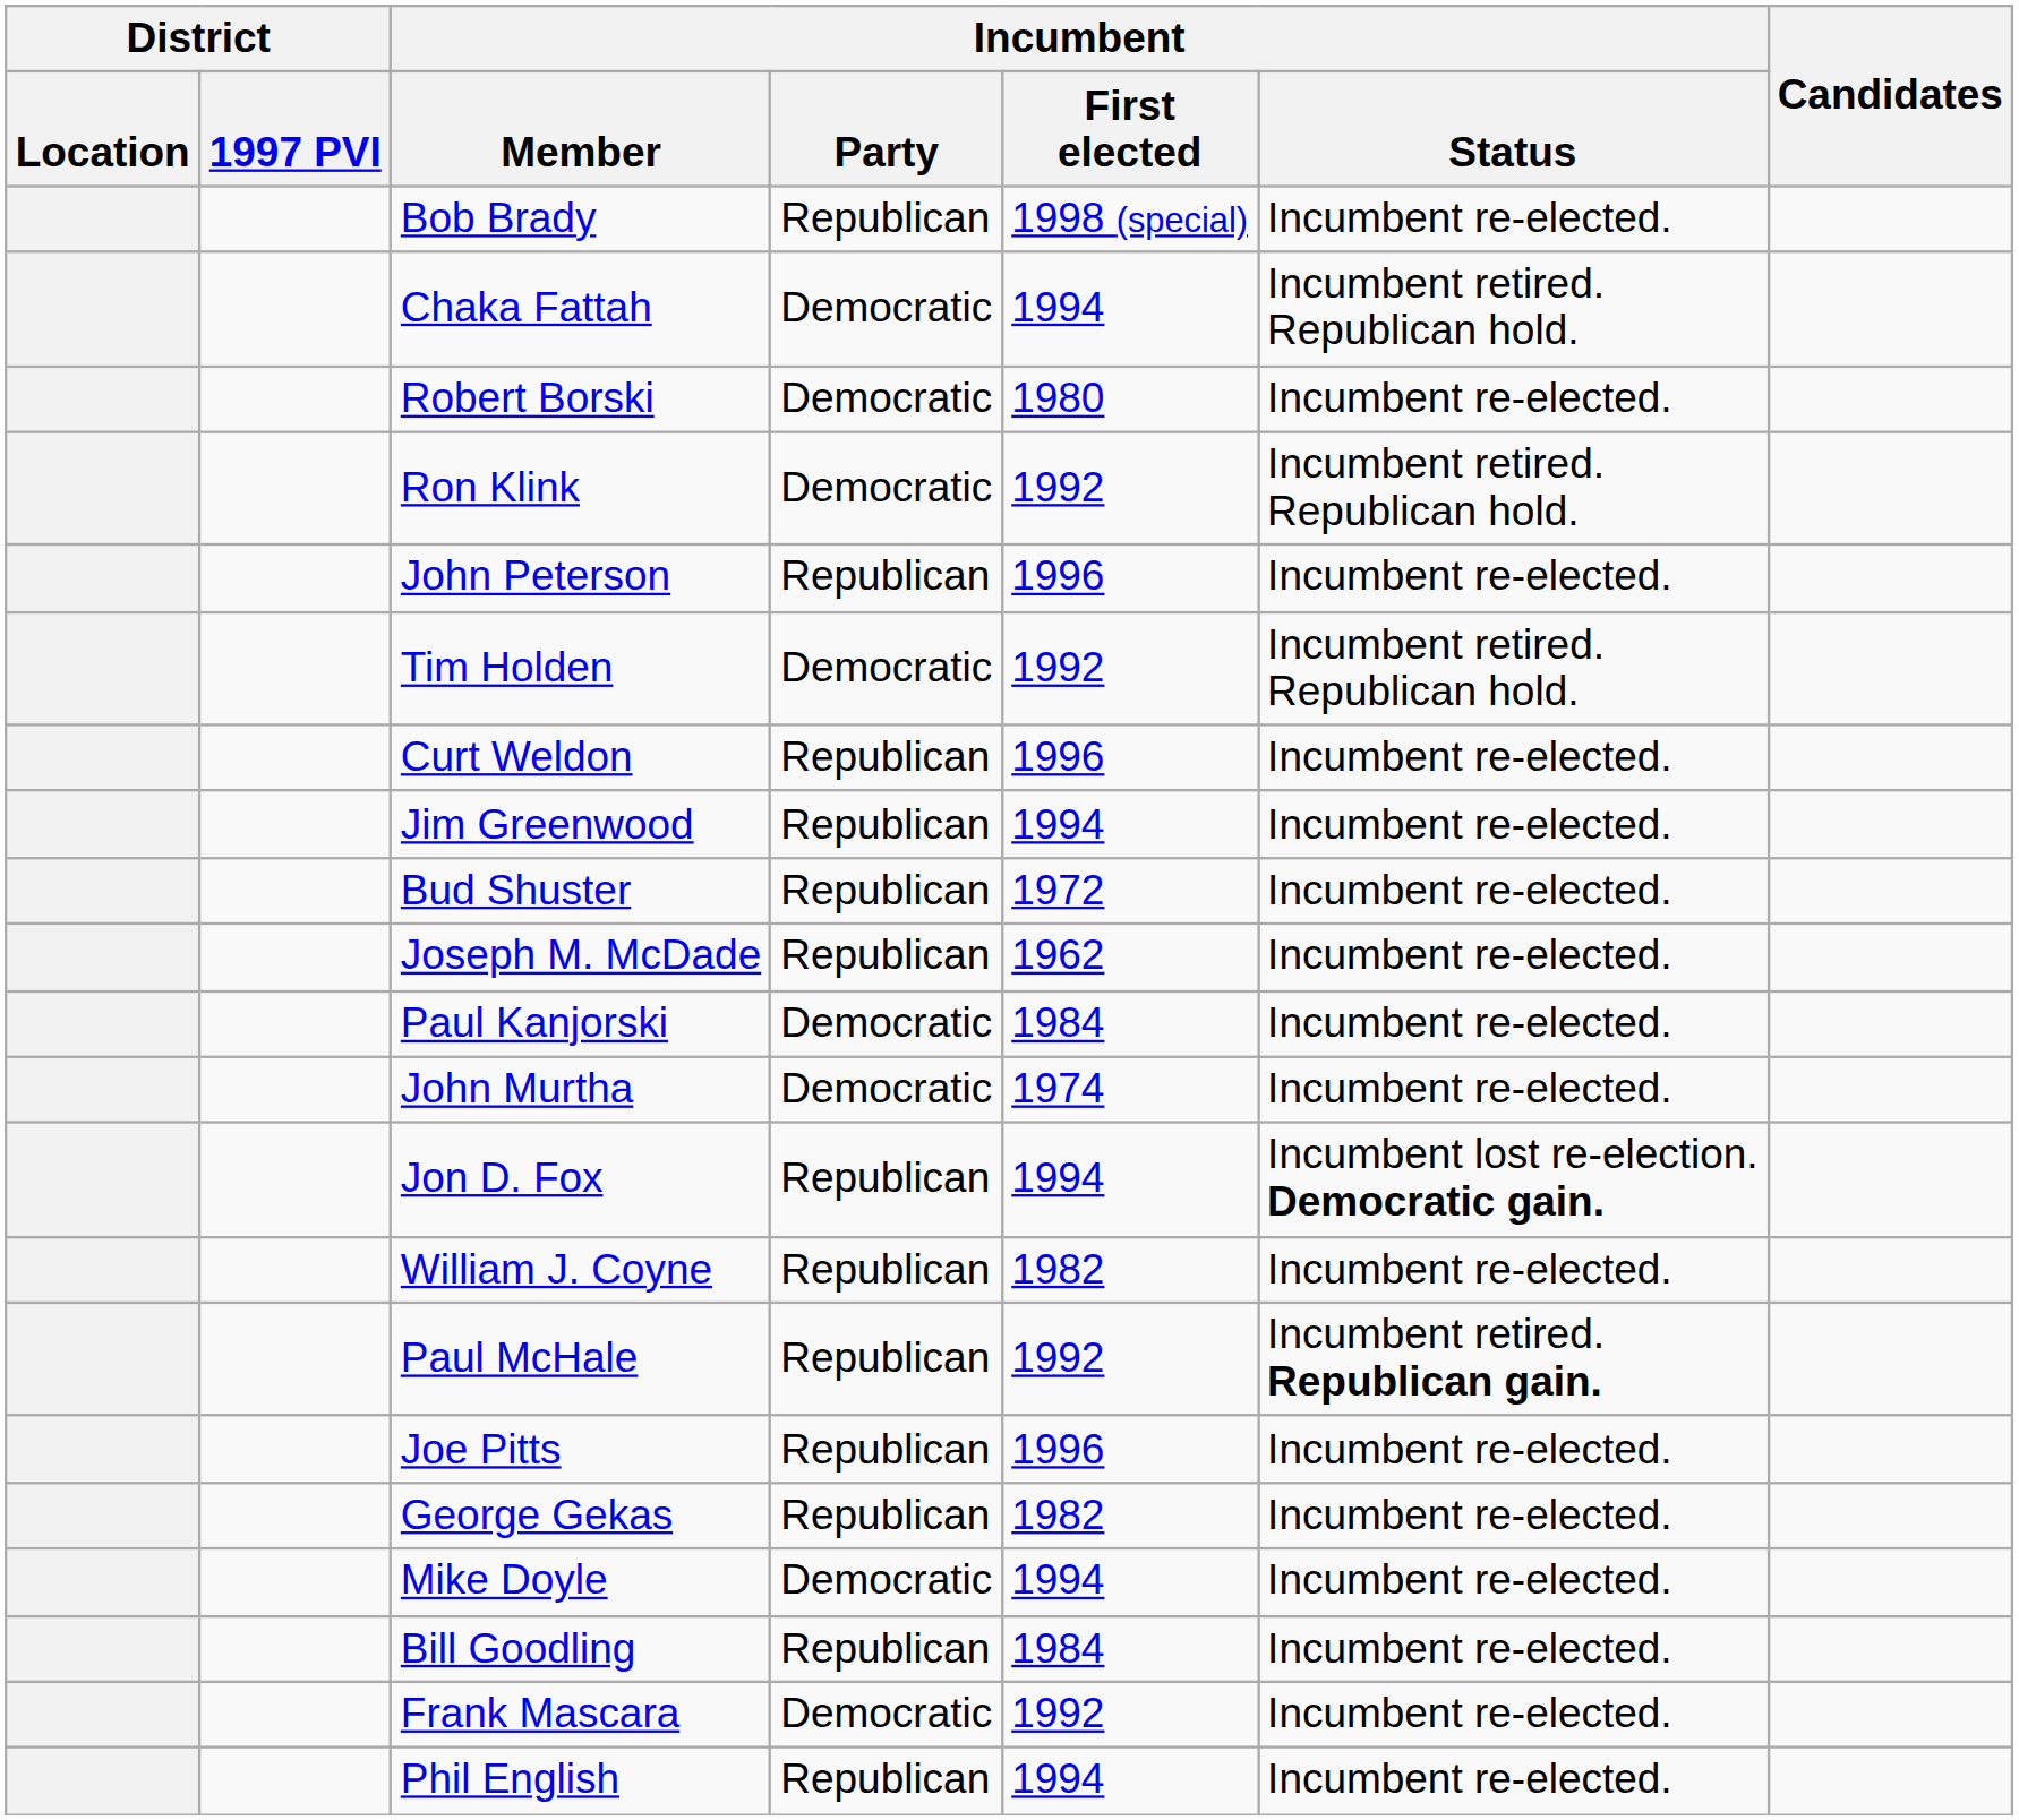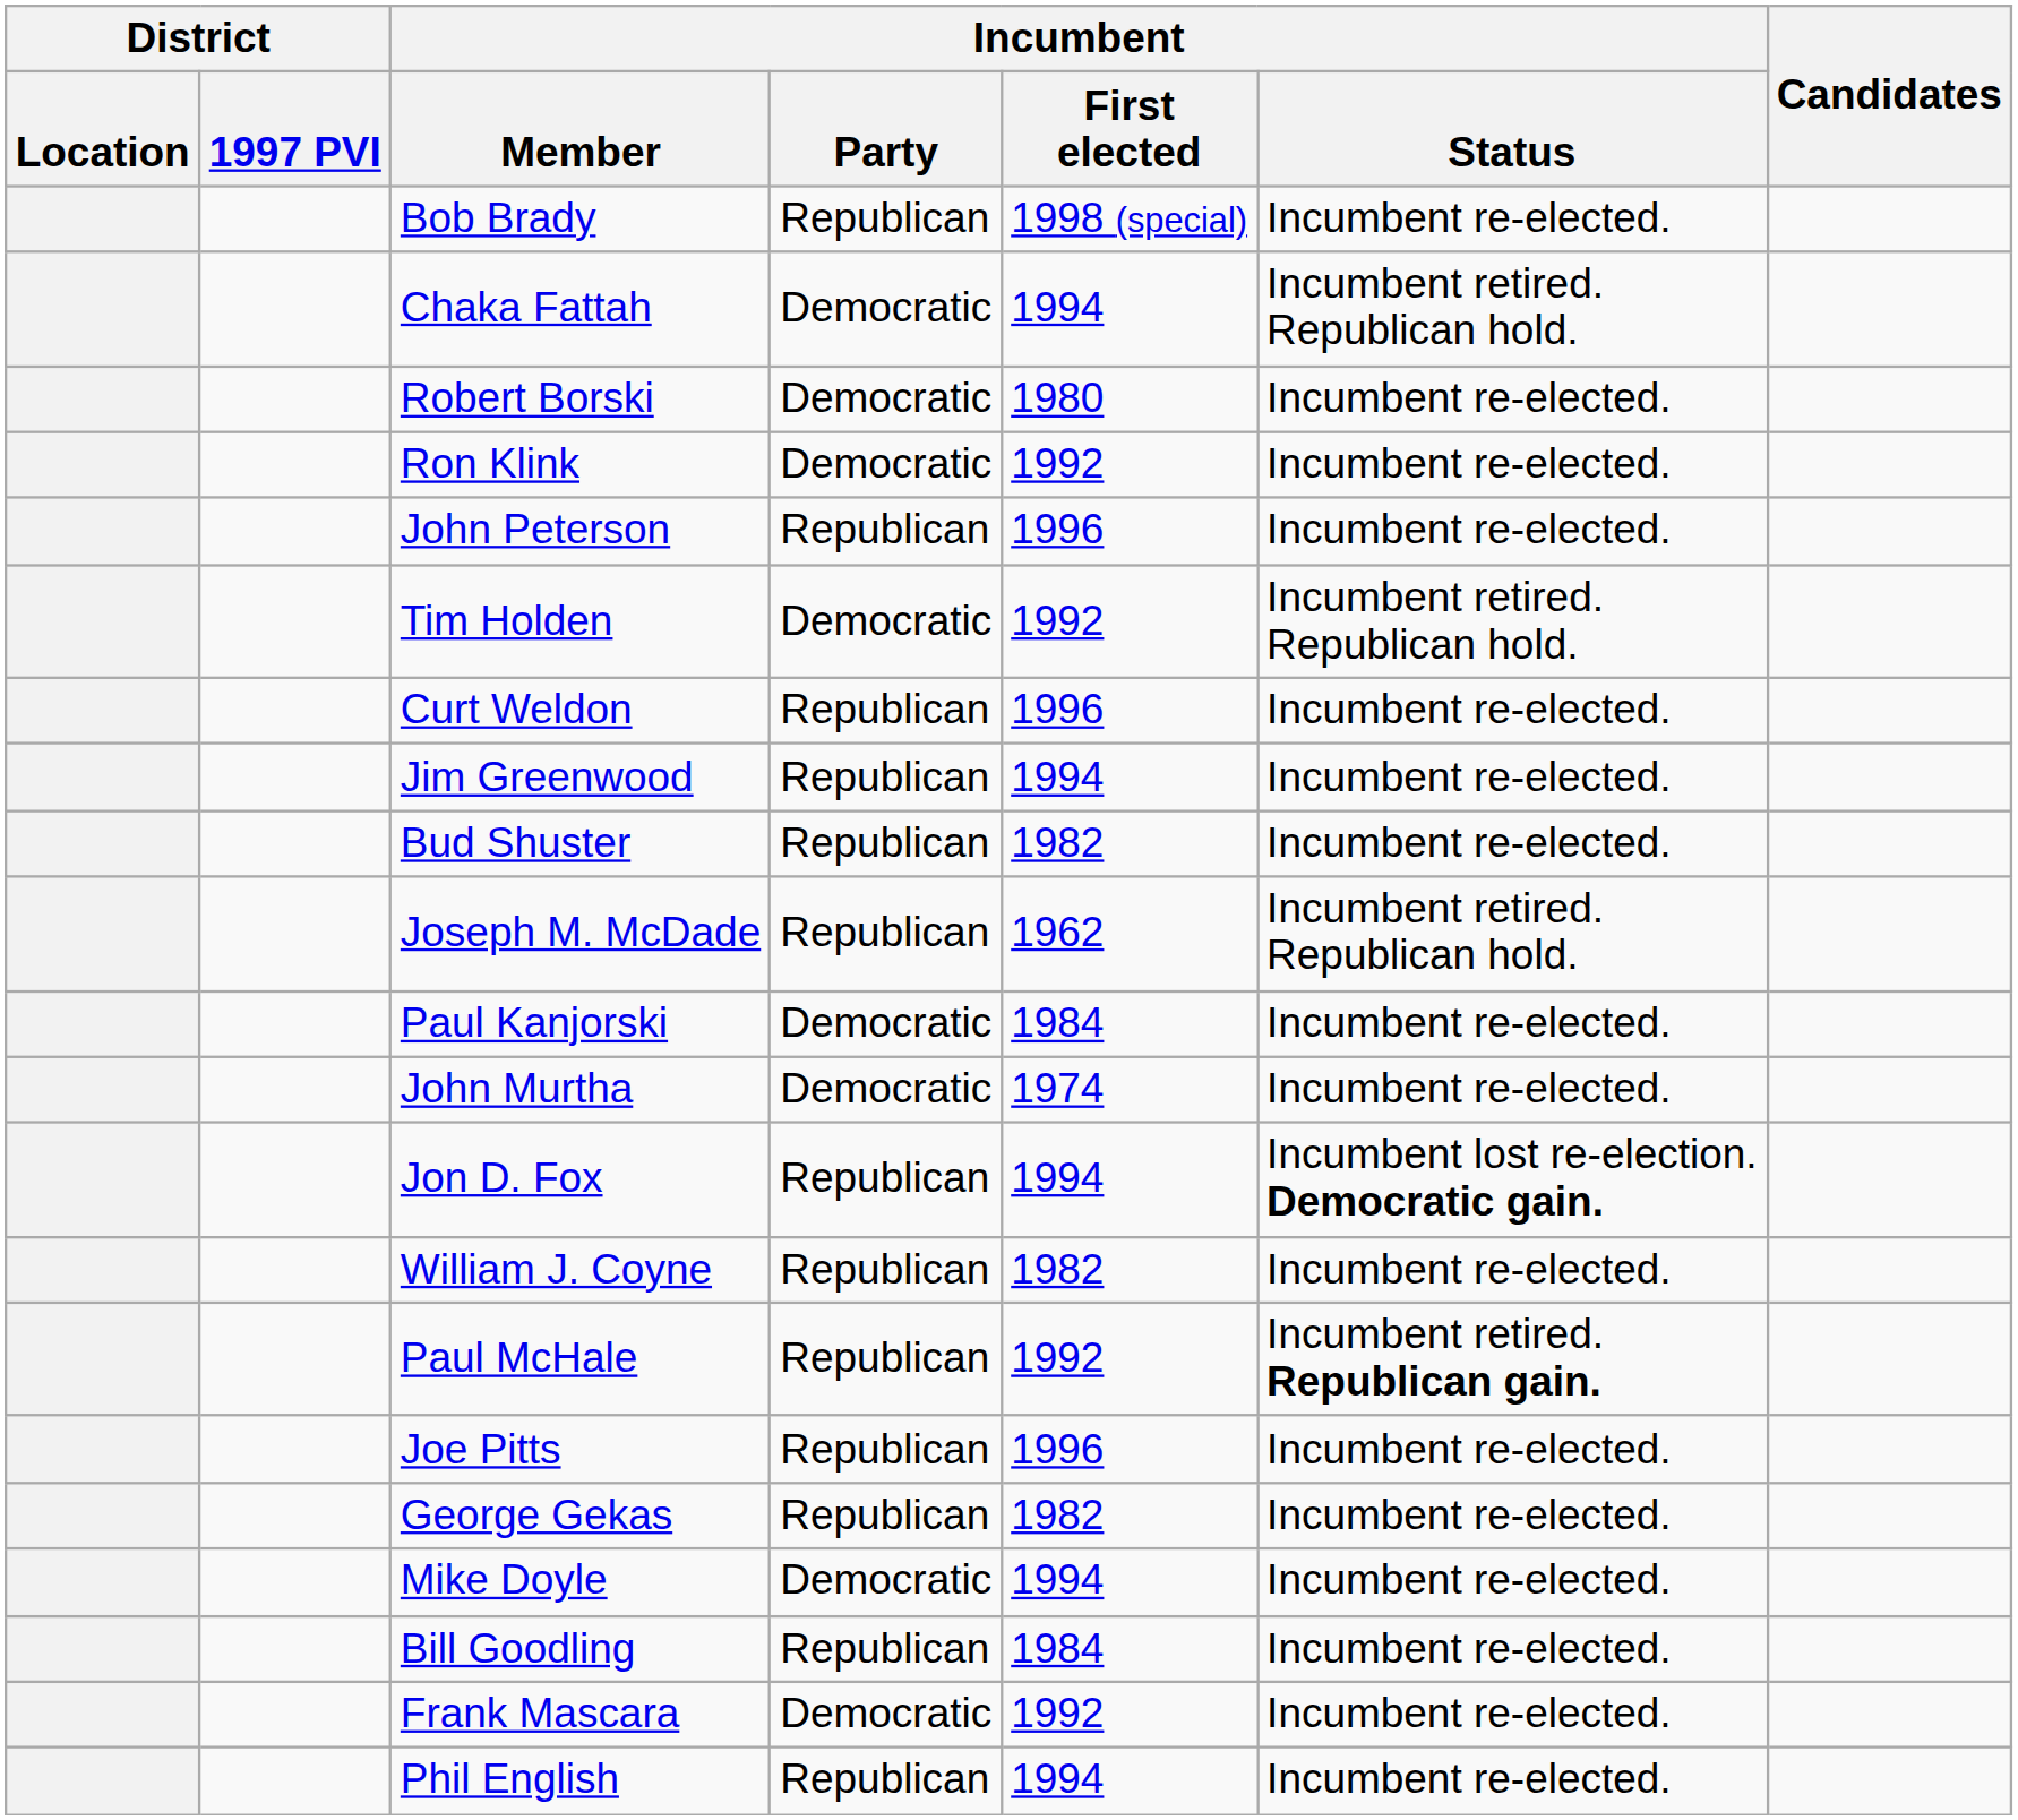Ron Klink | Incumbent / Status: Incumbent retired. Republican hold. -> Incumbent re-elected.
Bud Shuster | Incumbent / First elected: 1972 -> 1982
Joseph M. McDade | Incumbent / Status: Incumbent re-elected. -> Incumbent retired. Republican hold.
